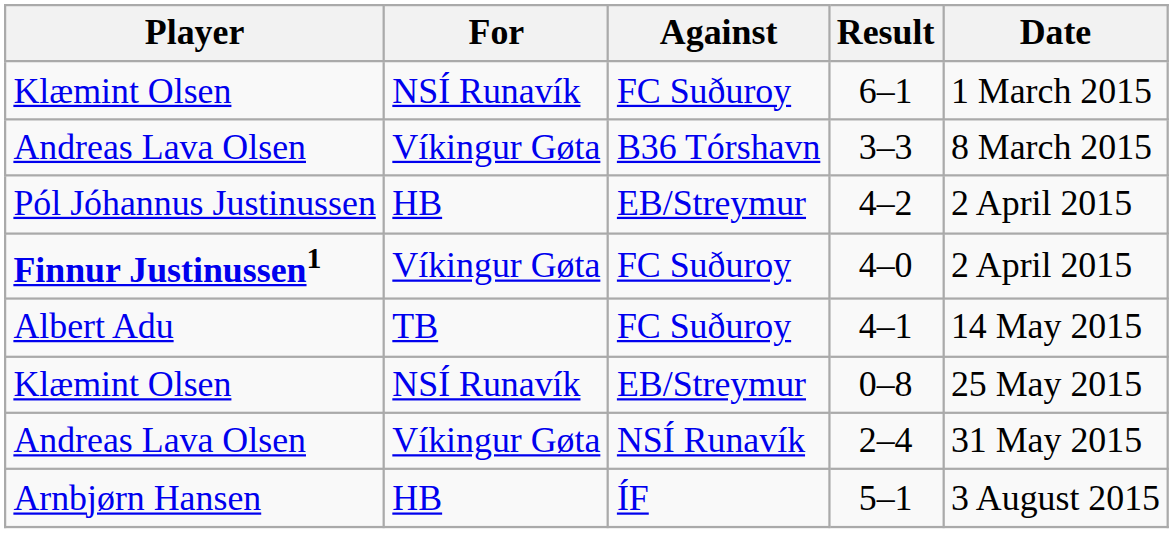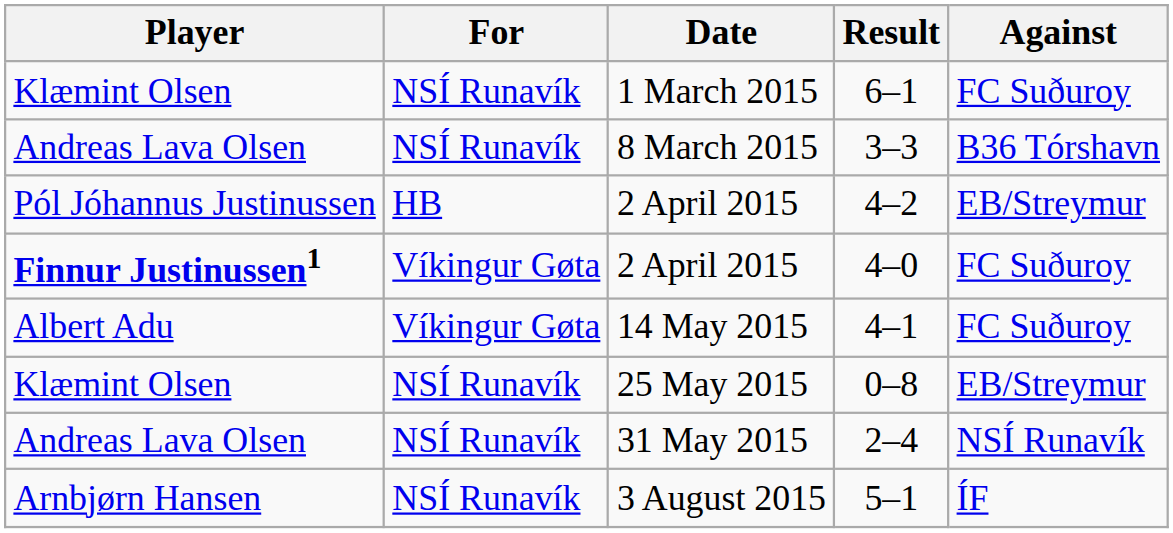columns swapped: Against <-> Date
3–3 | For: Víkingur Gøta -> NSÍ Runavík
4–1 | For: TB -> Víkingur Gøta
2–4 | For: Víkingur Gøta -> NSÍ Runavík
5–1 | For: HB -> NSÍ Runavík
